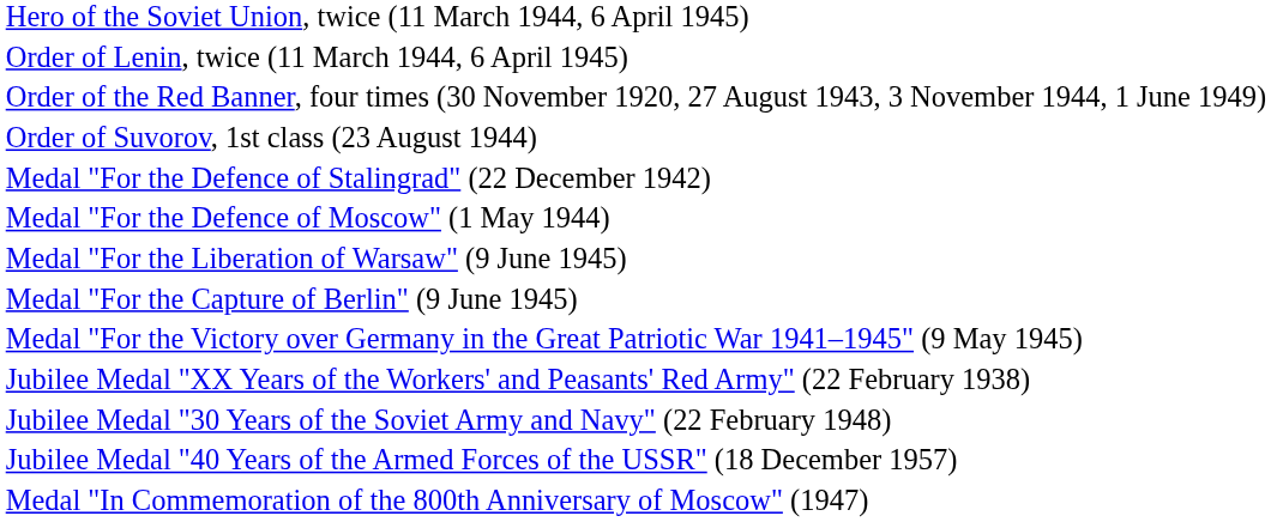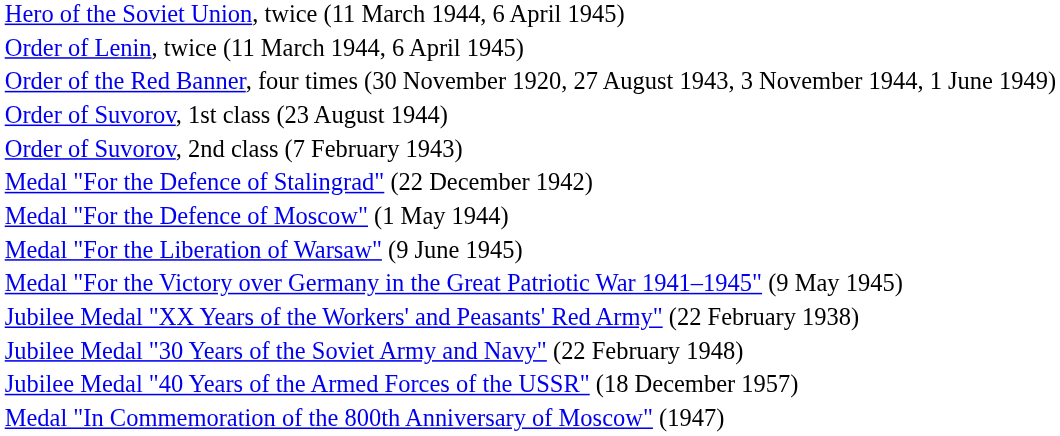+ row: Order of Suvorov, 2nd class (7 February 1943)
- row: Medal "For the Capture of Berlin" (9 June 1945)
